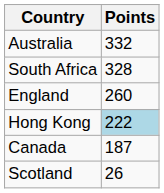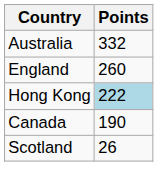- row: South Africa | 328
Canada | Points: 187 -> 190
